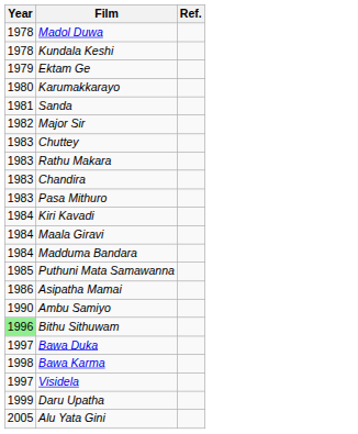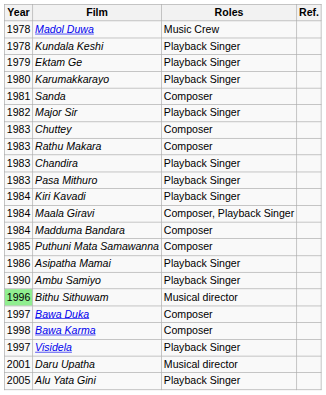+ column: Roles | Music Crew | Playback Singer | Playback Singer | Playback Singer | Composer | Playback Singer | Composer | Composer | Playback Singer | Playback Singer | Playback Singer | Composer, Playback Singer | Composer | Composer | Playback Singer | Playback Singer | Musical director | Composer | Composer | Playback Singer | Musical director | Playback Singer
Daru Upatha | Year: 1999 -> 2001
